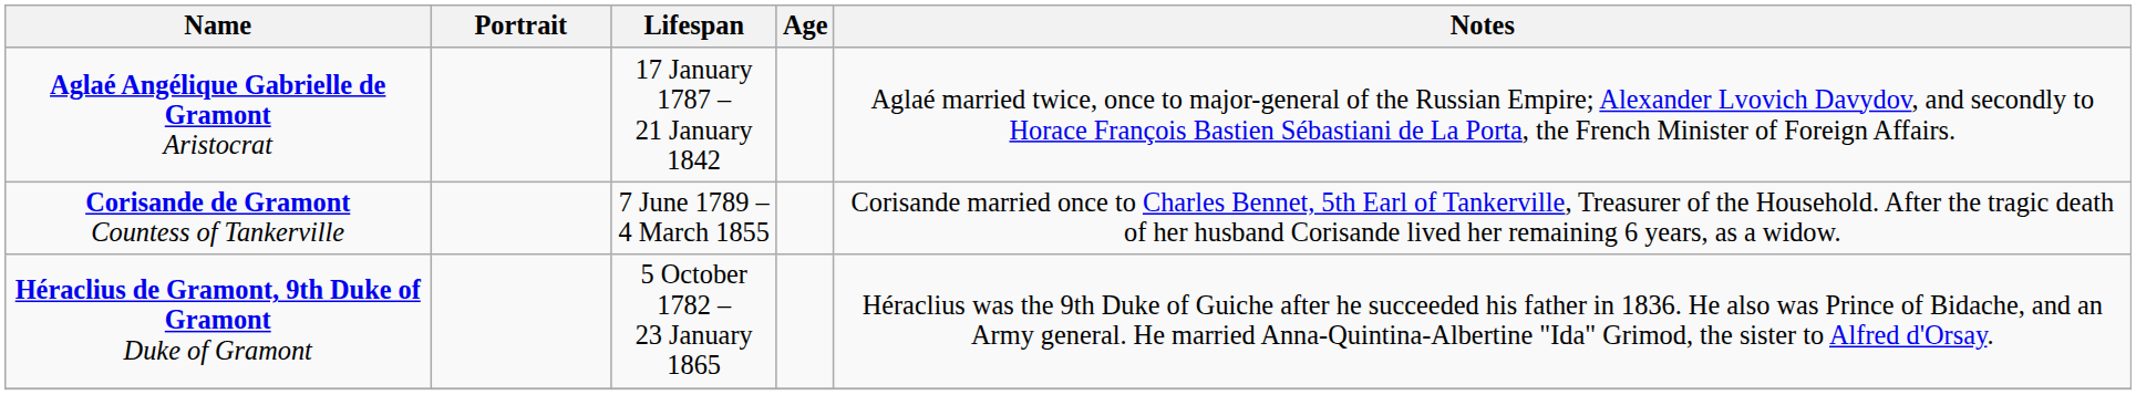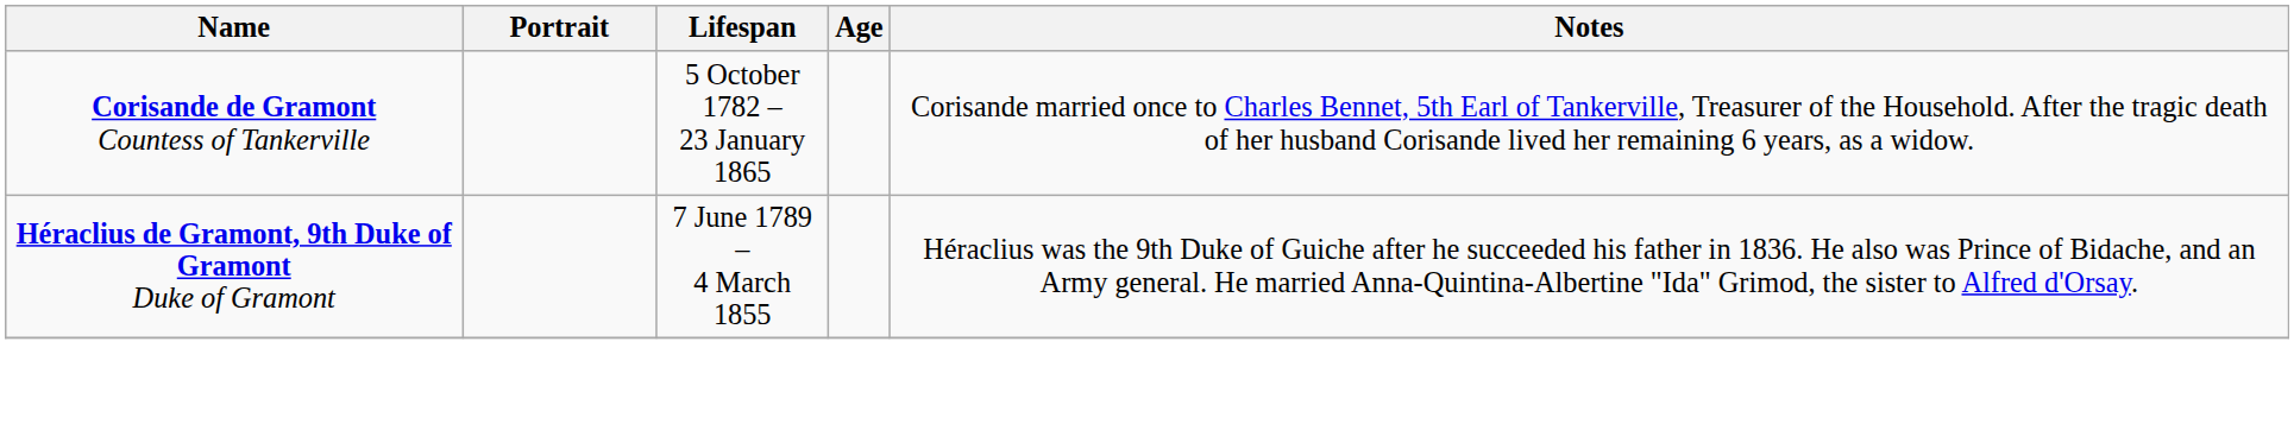- row: Aglaé Angélique Gabrielle de Gramont Aristocrat | 17 January 1787 – 21 January 1842 | Aglaé married twice, once to major-general of the Russian Empire; Alexander Lvovich Davydov, and secondly to Horace François Bastien Sébastiani de La Porta, the French Minister of Foreign Affairs.
Corisande de Gramont Countess of Tankerville | Lifespan: 7 June 1789 – 4 March 1855 -> 5 October 1782 – 23 January 1865
Héraclius de Gramont, 9th Duke of Gramont Duke of Gramont | Lifespan: 5 October 1782 – 23 January 1865 -> 7 June 1789 – 4 March 1855
